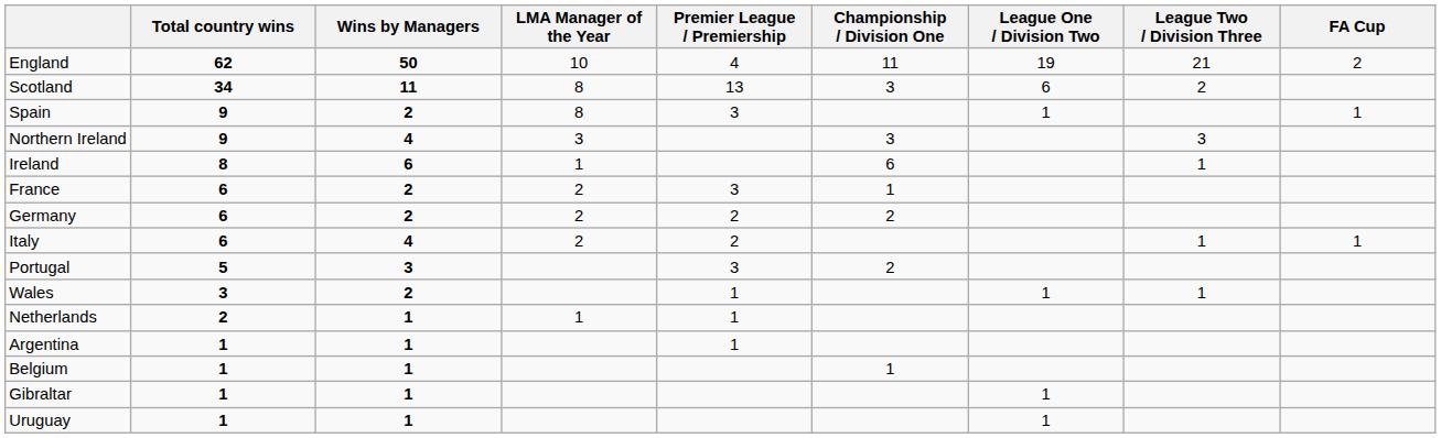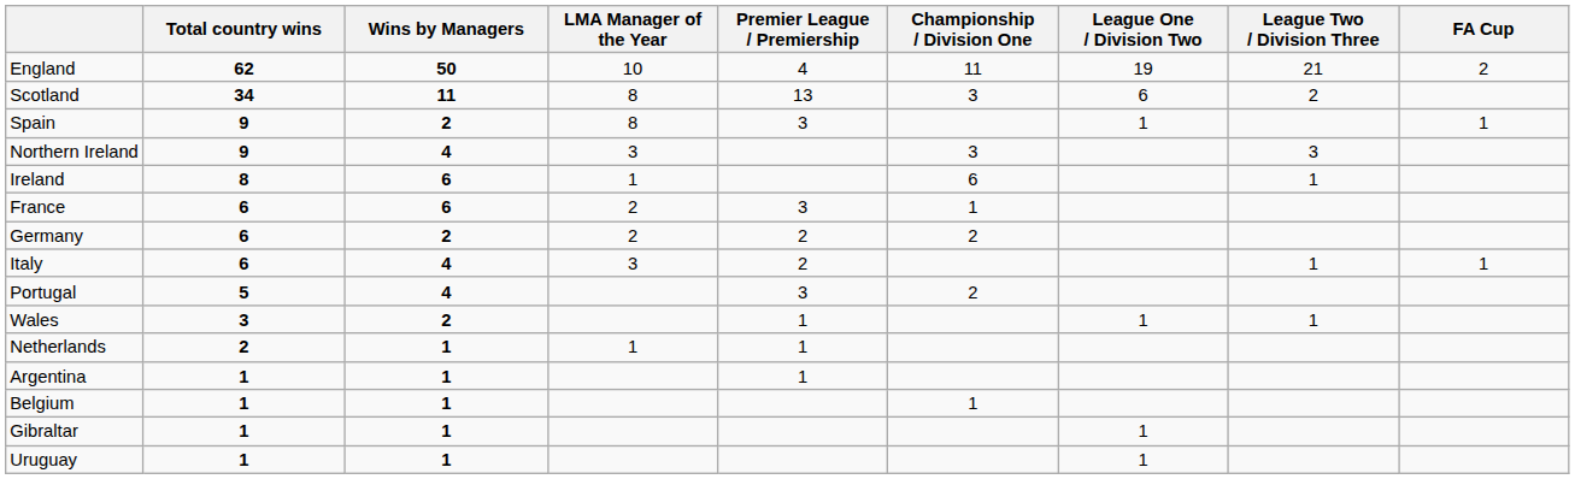France | Wins by Managers: 2 -> 6
Italy | LMA Manager of the Year: 2 -> 3
Portugal | Wins by Managers: 3 -> 4
